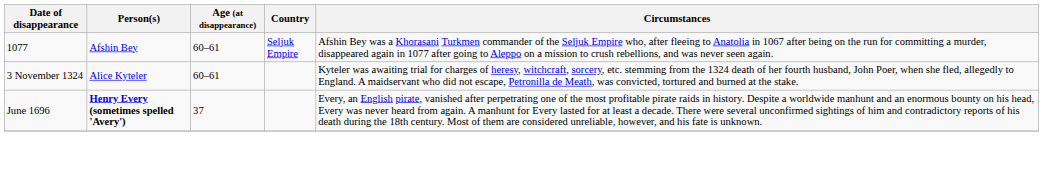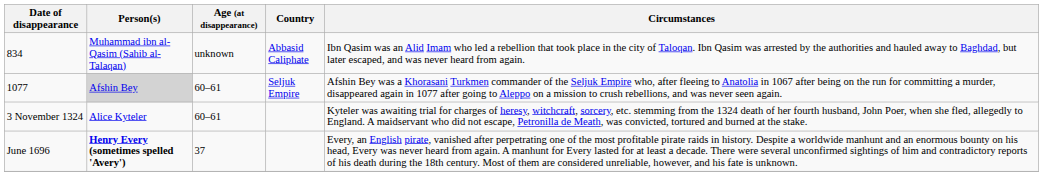+ row: 834 | Muhammad ibn al-Qasim (Sahib al-Talaqan) | unknown | Abbasid Caliphate | Ibn Qasim was an Alid Imam who led a rebellion that took place in the city of Taloqan. Ibn Qasim was arrested by the authorities and hauled away to Baghdad, but later escaped, and was never heard from again.
1077 | Person(s): no background -> lightgrey background
